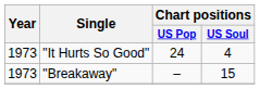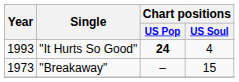"It Hurts So Good" | Year: 1973 -> 1993
"It Hurts So Good" | Chart positions / US Pop: normal -> bold
